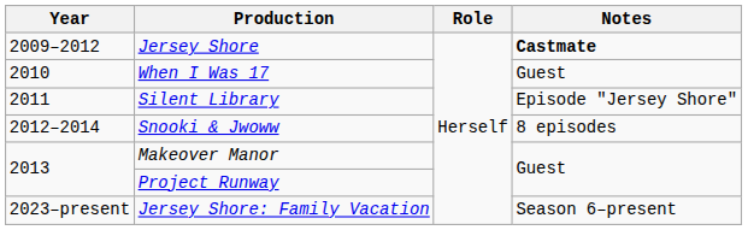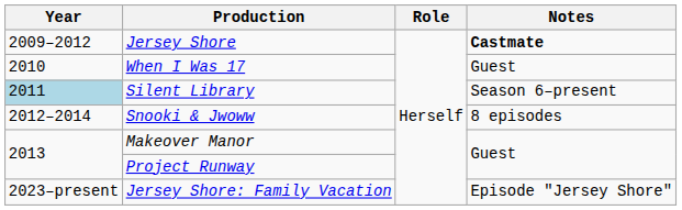Silent Library | Year: no background -> lightblue background
Silent Library | Notes: Episode "Jersey Shore" -> Season 6–present
Jersey Shore: Family Vacation | Notes: Season 6–present -> Episode "Jersey Shore"
